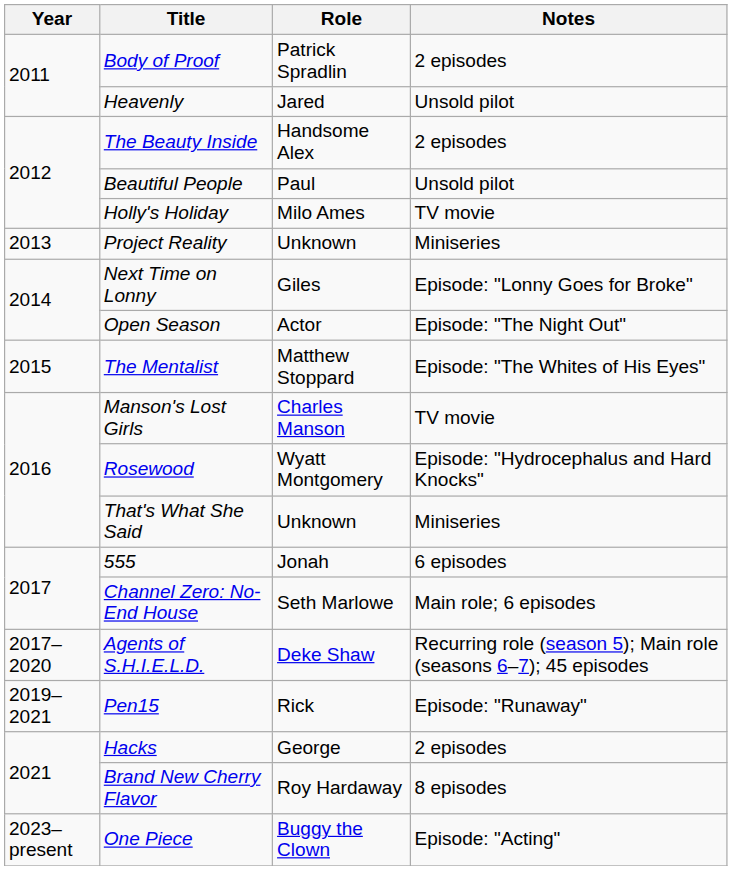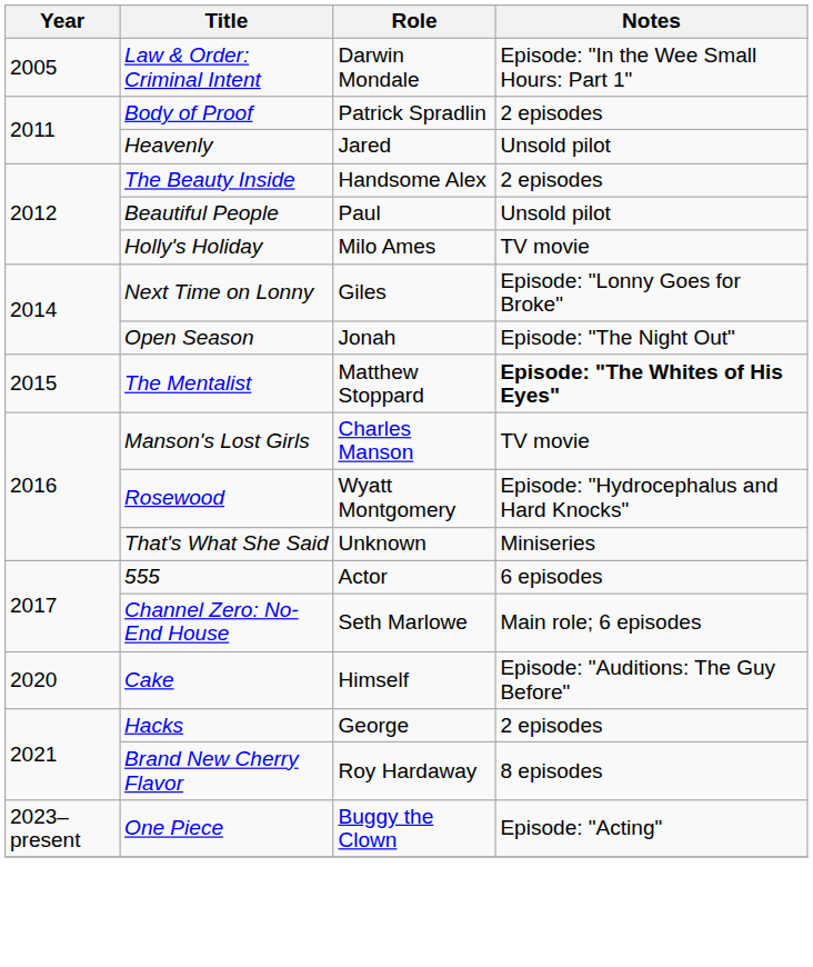+ row: 2005 | Law & Order: Criminal Intent | Darwin Mondale | Episode: "In the Wee Small Hours: Part 1"
- row: 2013 | Project Reality | Unknown | Miniseries
Open Season | Role: Actor -> Jonah
The Mentalist | Notes: normal -> bold
555 | Role: Jonah -> Actor
- row: 2017–2020 | Agents of S.H.I.E.L.D. | Deke Shaw | Recurring role (season 5); Main role (seasons 6–7); 45 episodes
- row: 2019–2021 | Pen15 | Rick | Episode: "Runaway"
+ row: 2020 | Cake | Himself | Episode: "Auditions: The Guy Before"
